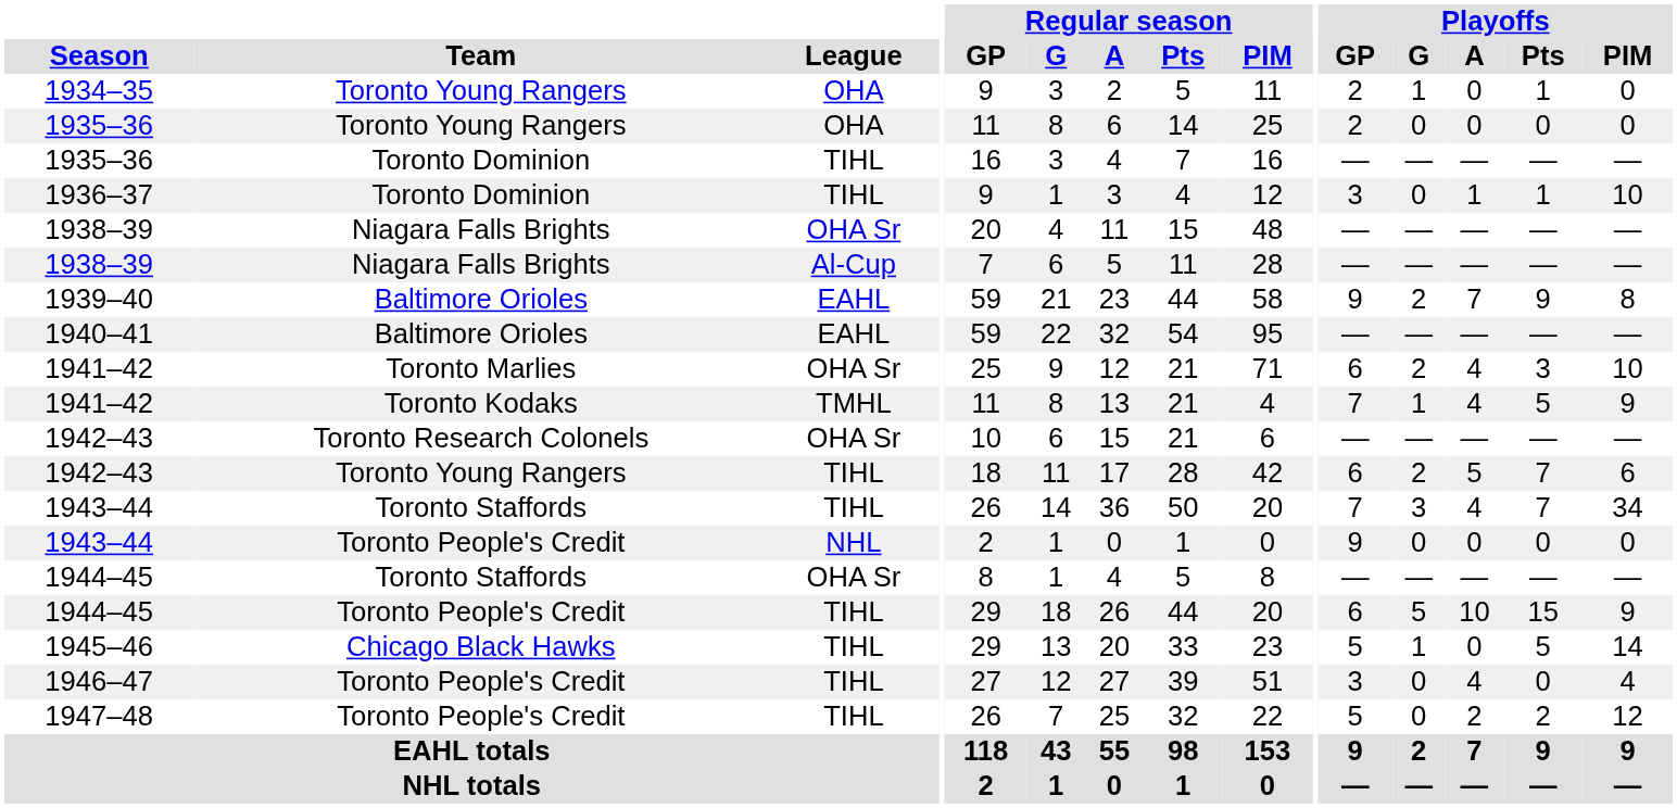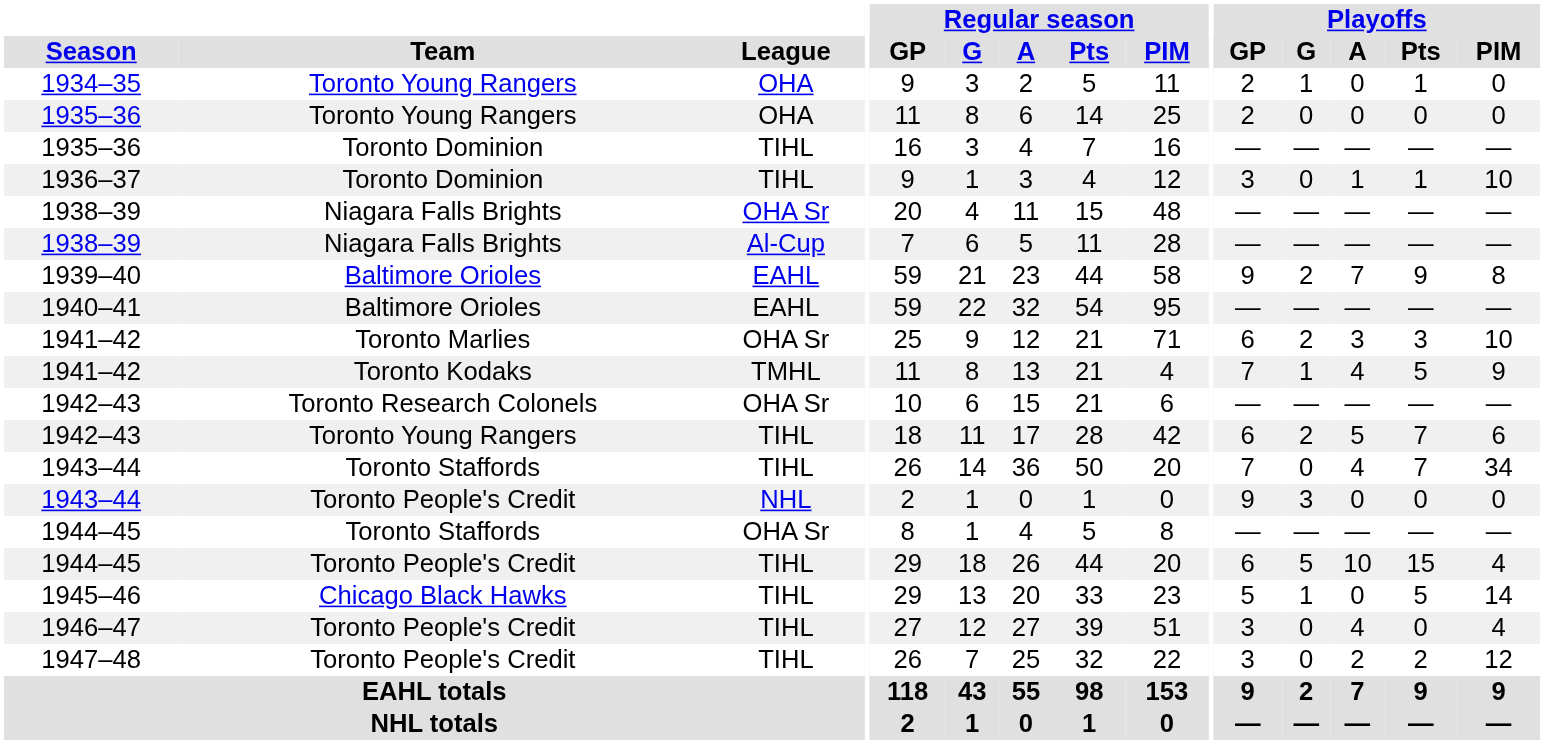1941–42 / OHA Sr | Playoffs / A: 4 -> 3
1943–44 / TIHL | Playoffs / G: 3 -> 0
1943–44 / NHL | Playoffs / G: 0 -> 3
1944–45 / TIHL | Playoffs / PIM: 9 -> 4
1947–48 | Playoffs / GP: 5 -> 3
